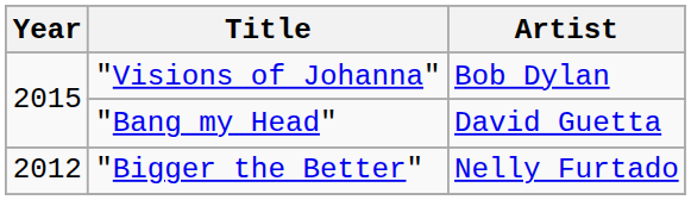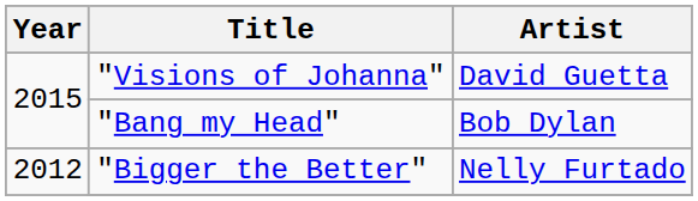"Visions of Johanna" | Artist: Bob Dylan -> David Guetta
"Bang my Head" | Artist: David Guetta -> Bob Dylan
